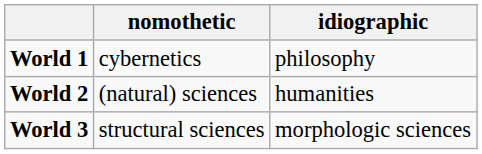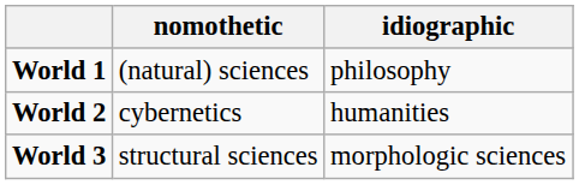World 1 | nomothetic: cybernetics -> (natural) sciences
World 2 | nomothetic: (natural) sciences -> cybernetics
